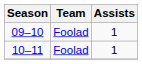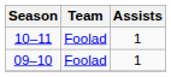rows swapped: 09–10 <-> 10–11
